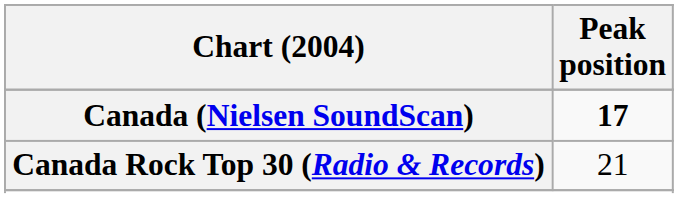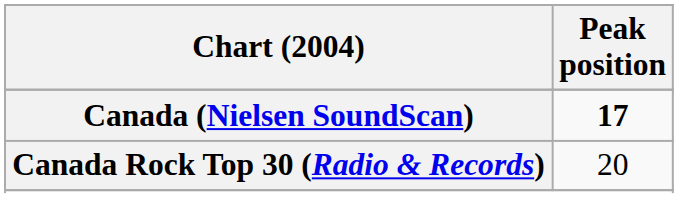Canada Rock Top 30 (Radio & Records) | Peak position: 21 -> 20
